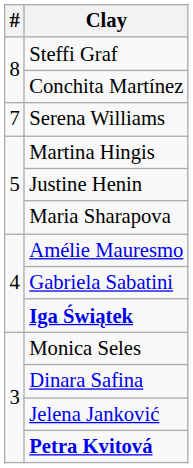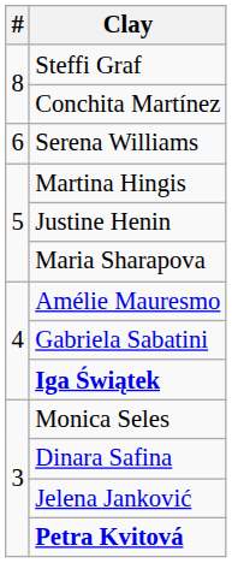Serena Williams | #: 7 -> 6
